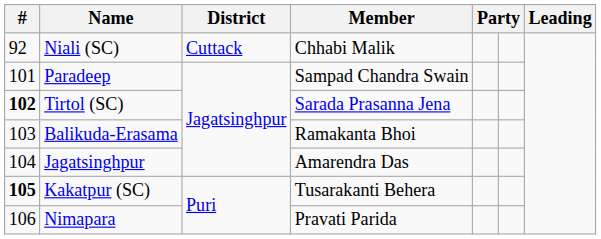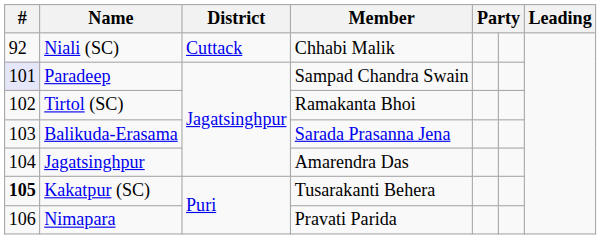Paradeep | #: no background -> lavender background
Tirtol (SC) | #: bold -> normal
Tirtol (SC) | Member: Sarada Prasanna Jena -> Ramakanta Bhoi
Balikuda-Erasama | Member: Ramakanta Bhoi -> Sarada Prasanna Jena
